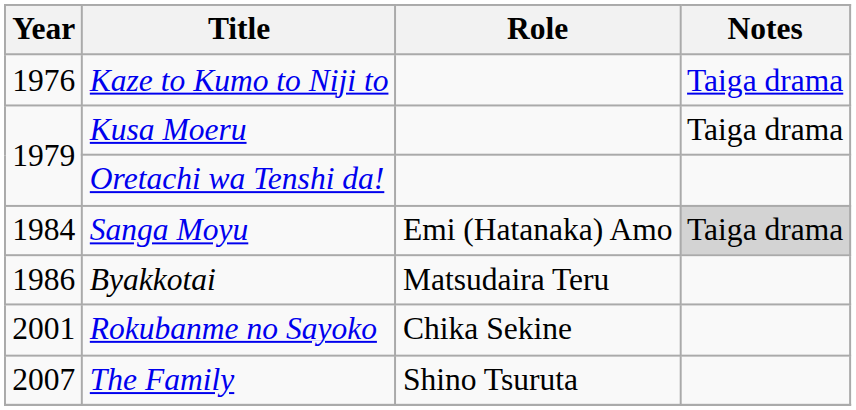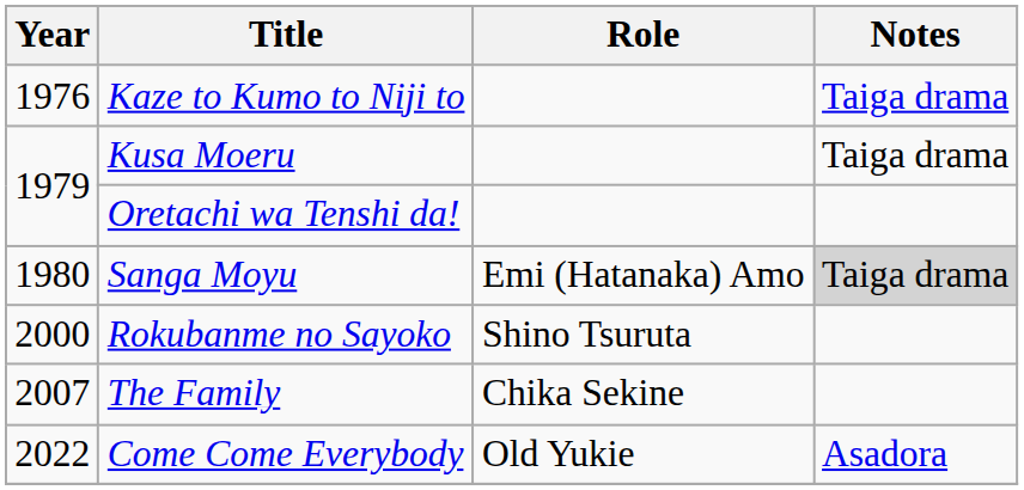Sanga Moyu | Year: 1984 -> 1980
- row: 1986 | Byakkotai | Matsudaira Teru
Rokubanme no Sayoko | Year: 2001 -> 2000
Rokubanme no Sayoko | Role: Chika Sekine -> Shino Tsuruta
The Family | Role: Shino Tsuruta -> Chika Sekine
+ row: 2022 | Come Come Everybody | Old Yukie | Asadora
